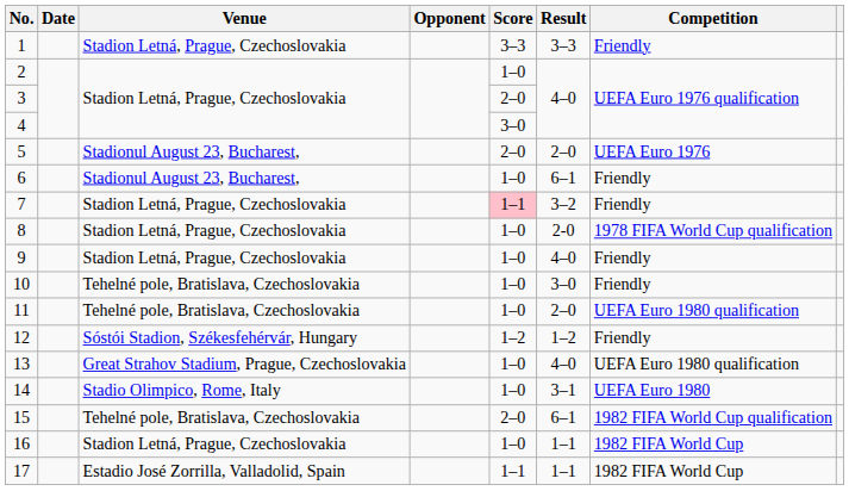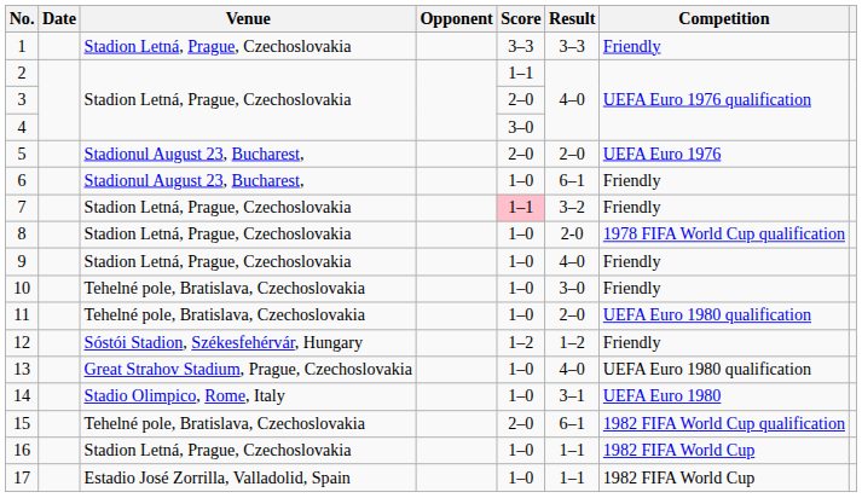2 | Score: 1–0 -> 1–1
17 | Score: 1–1 -> 1–0
